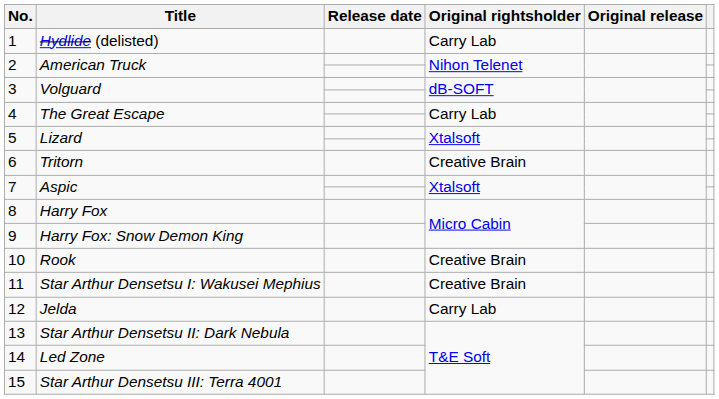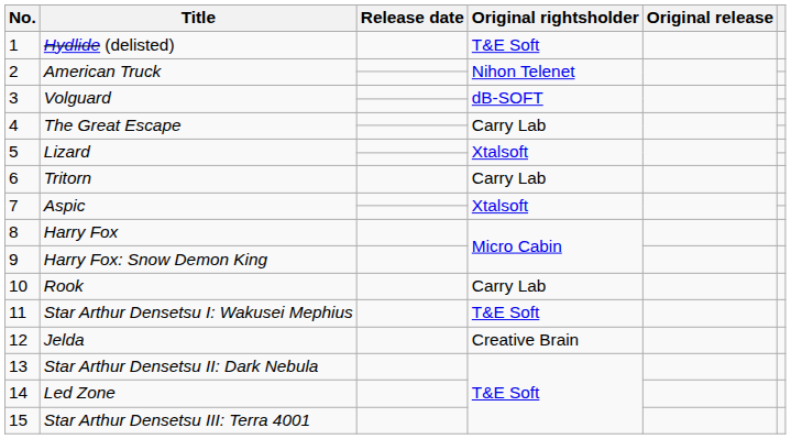1 | Original rightsholder: Carry Lab -> T&E Soft
6 | Original rightsholder: Creative Brain -> Carry Lab
10 | Original rightsholder: Creative Brain -> Carry Lab
11 | Original rightsholder: Creative Brain -> T&E Soft
12 | Original rightsholder: Carry Lab -> Creative Brain
